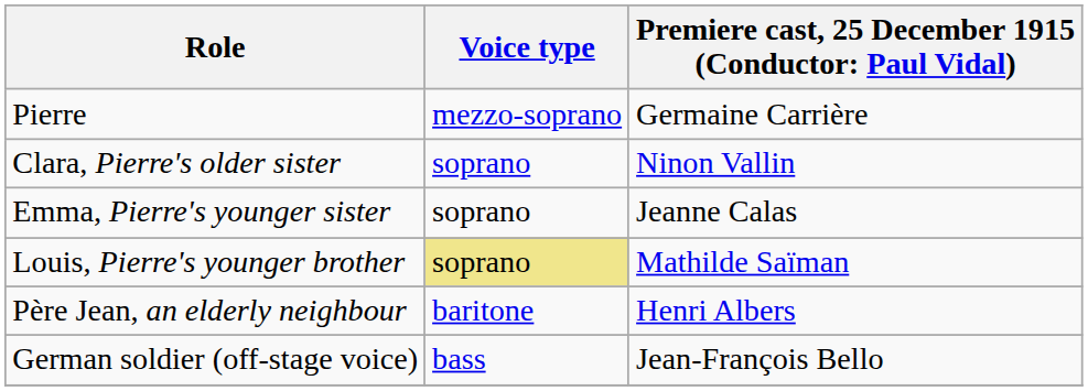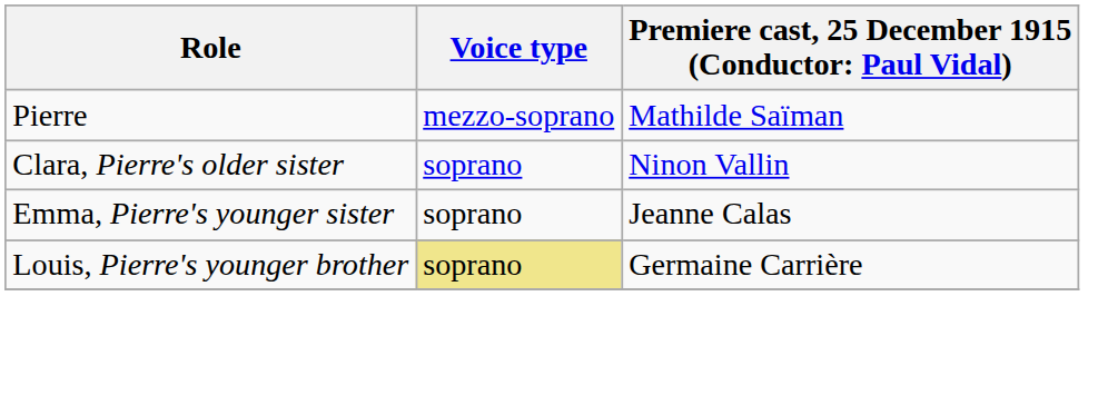Pierre | column 3: Germaine Carrière -> Mathilde Saïman
Louis, Pierre's younger brother | column 3: Mathilde Saïman -> Germaine Carrière
- row: Père Jean, an elderly neighbour | baritone | Henri Albers
- row: German soldier (off-stage voice) | bass | Jean-François Bello
